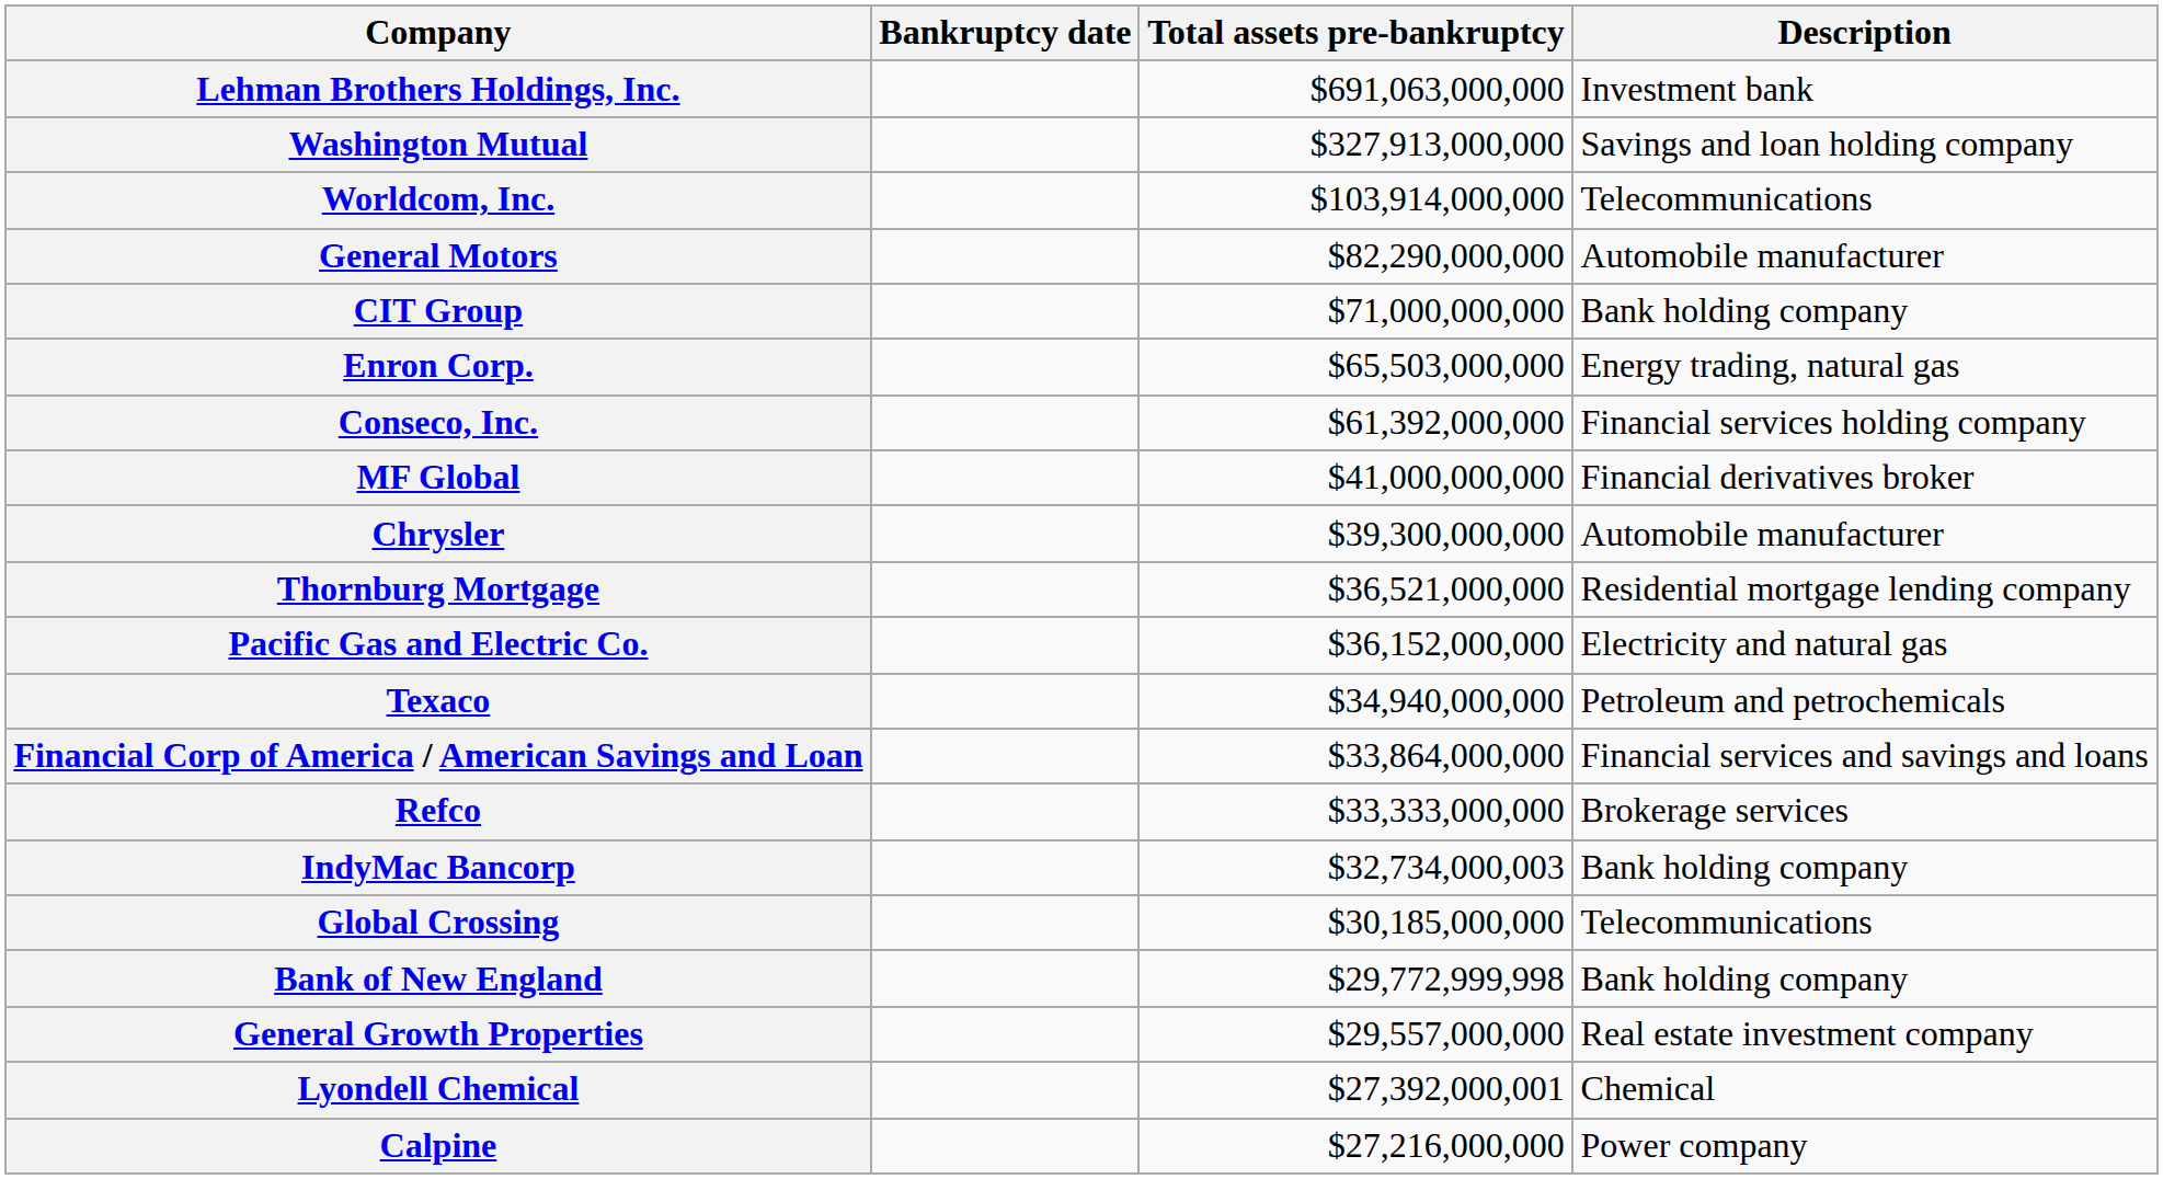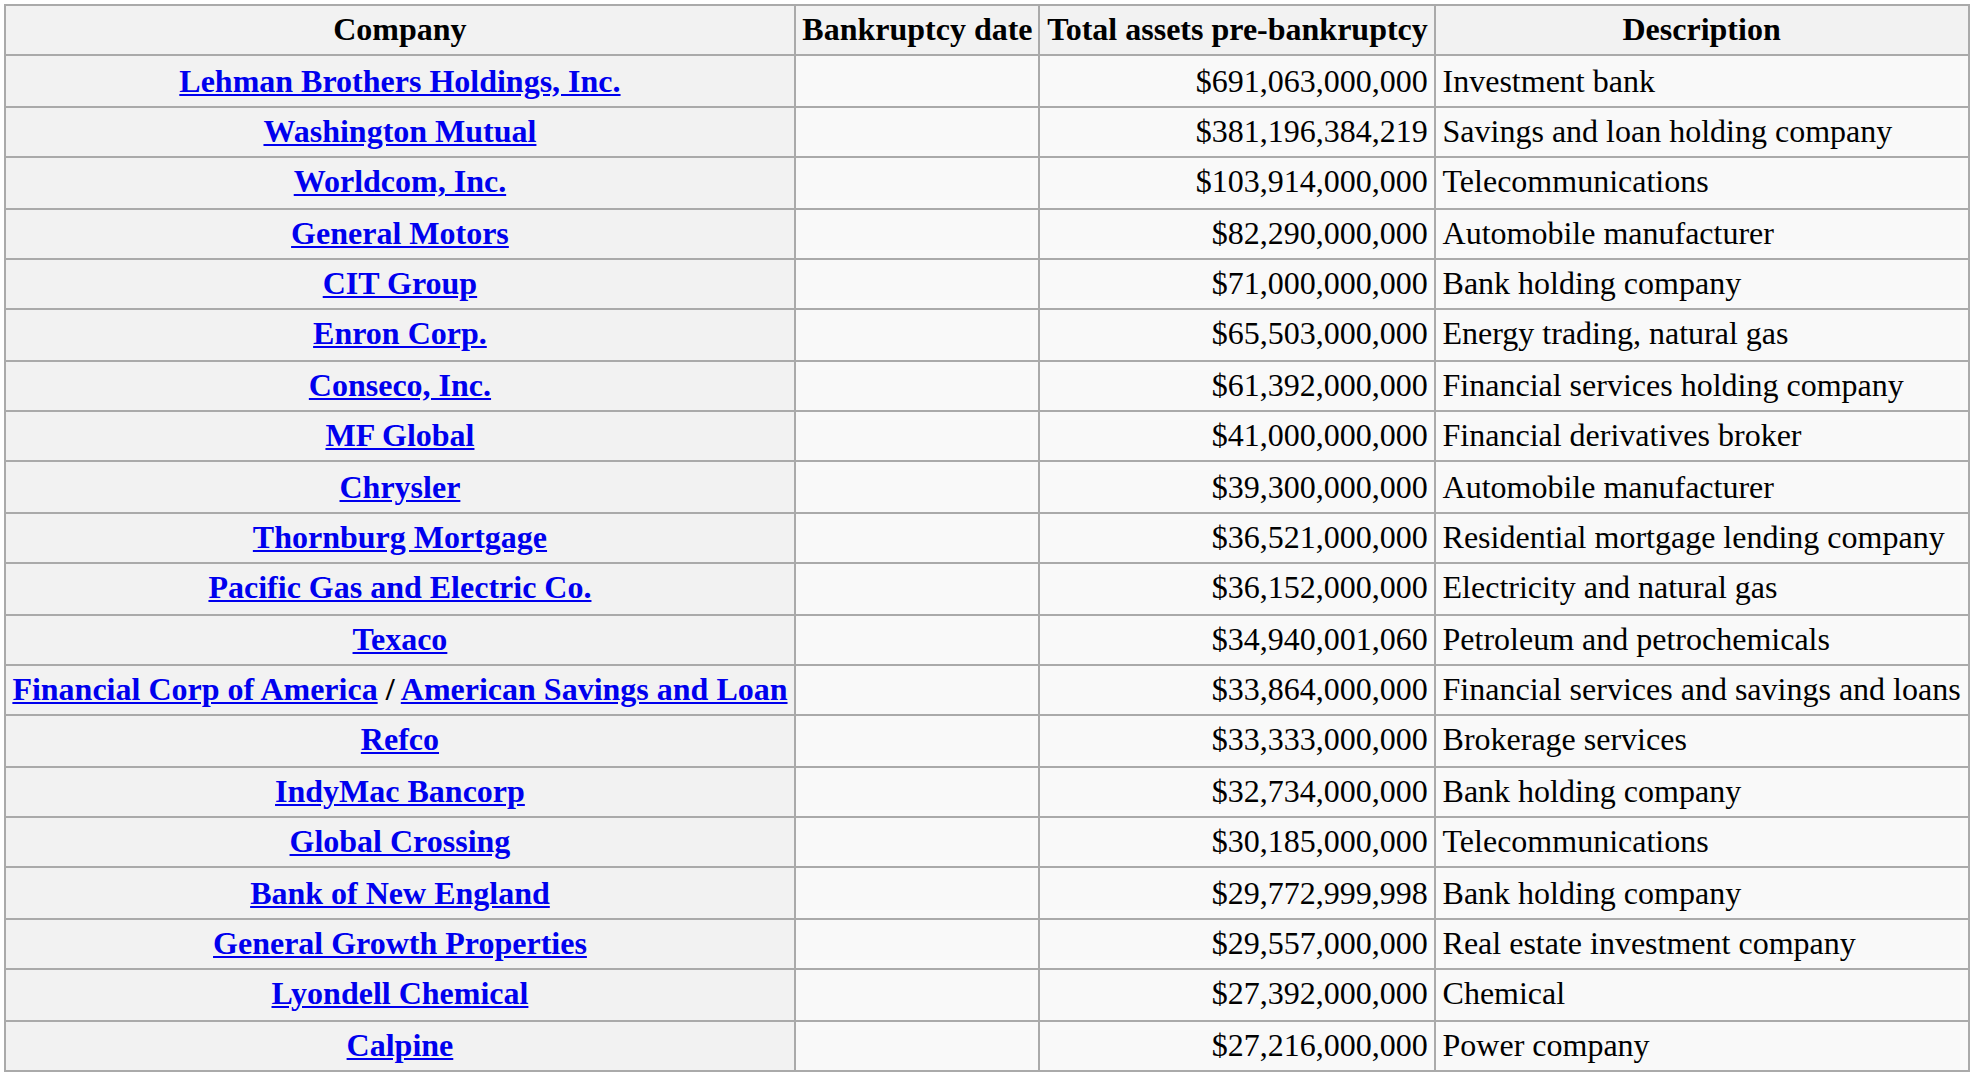Washington Mutual | Total assets pre-bankruptcy: $327,913,000,000 -> $381,196,384,219
Texaco | Total assets pre-bankruptcy: $34,940,000,000 -> $34,940,001,060
IndyMac Bancorp | Total assets pre-bankruptcy: $32,734,000,003 -> $32,734,000,000
Lyondell Chemical | Total assets pre-bankruptcy: $27,392,000,001 -> $27,392,000,000
